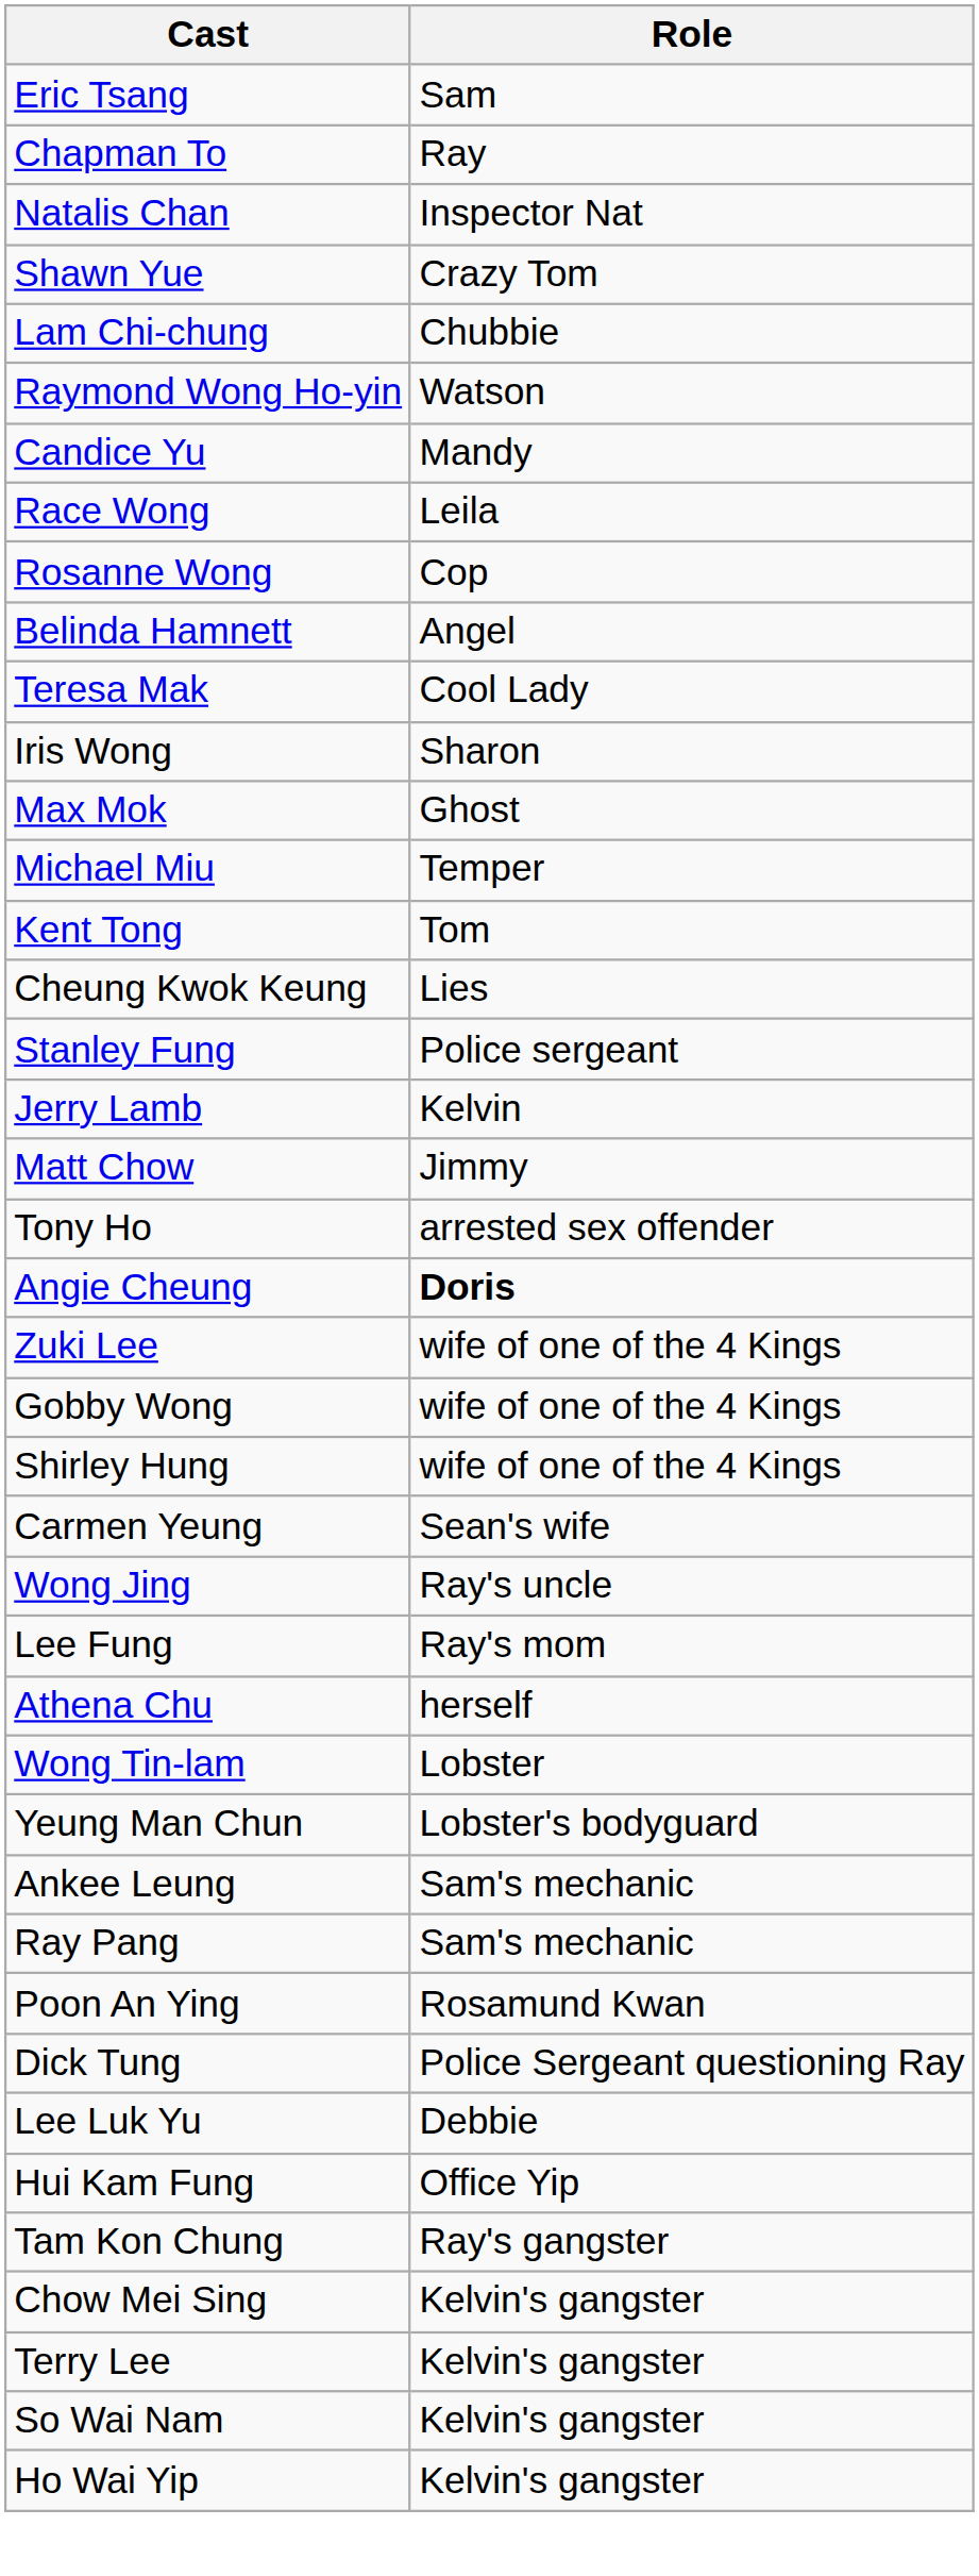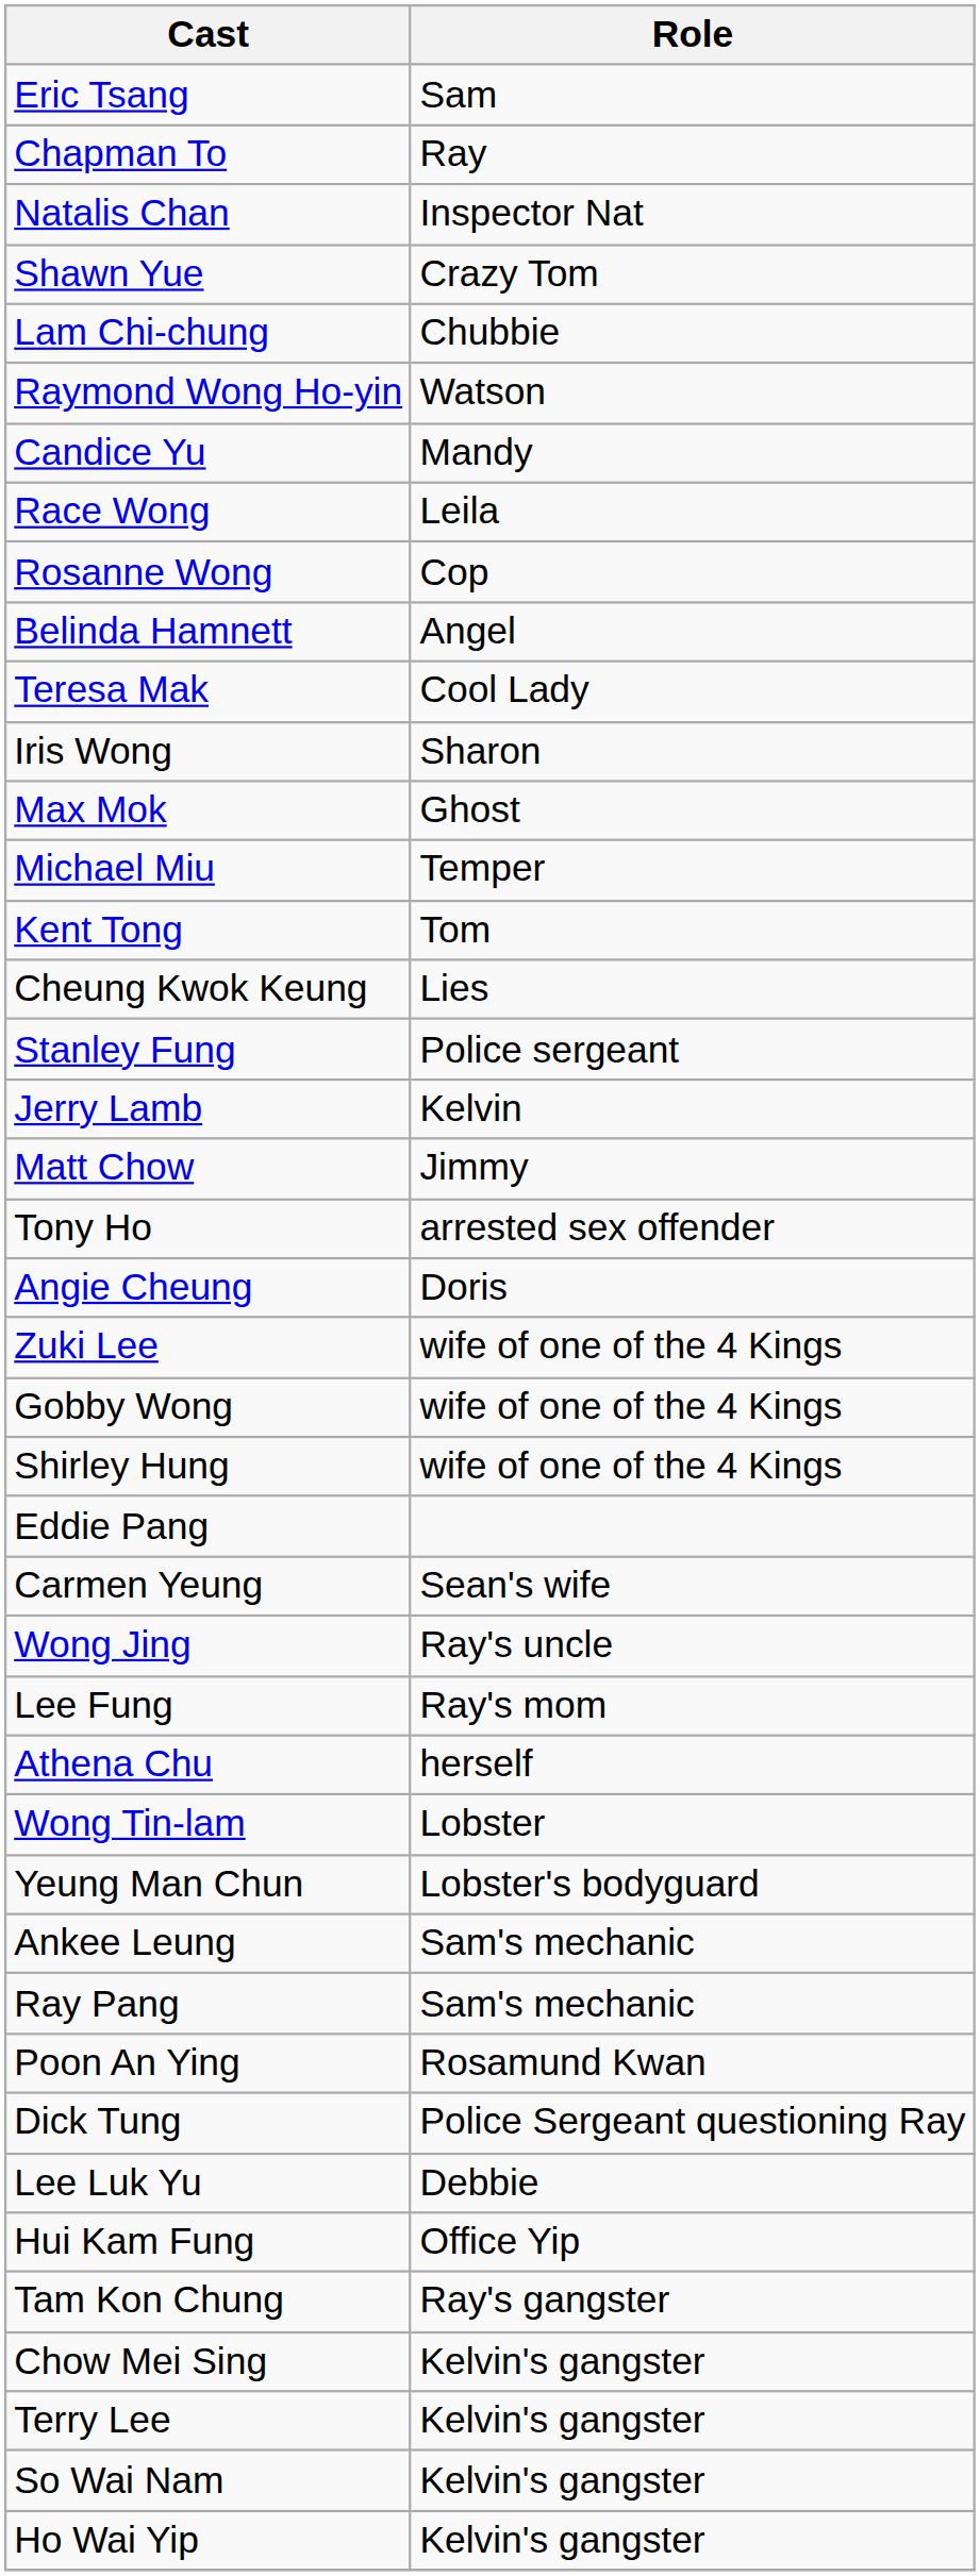Angie Cheung | Role: bold -> normal
+ row: Eddie Pang
